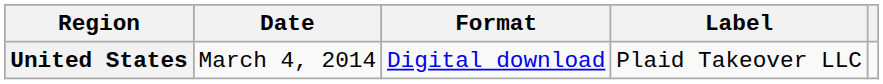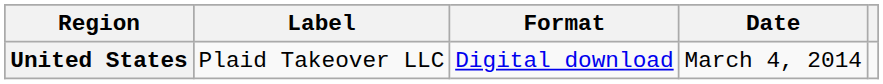columns swapped: Date <-> Label
